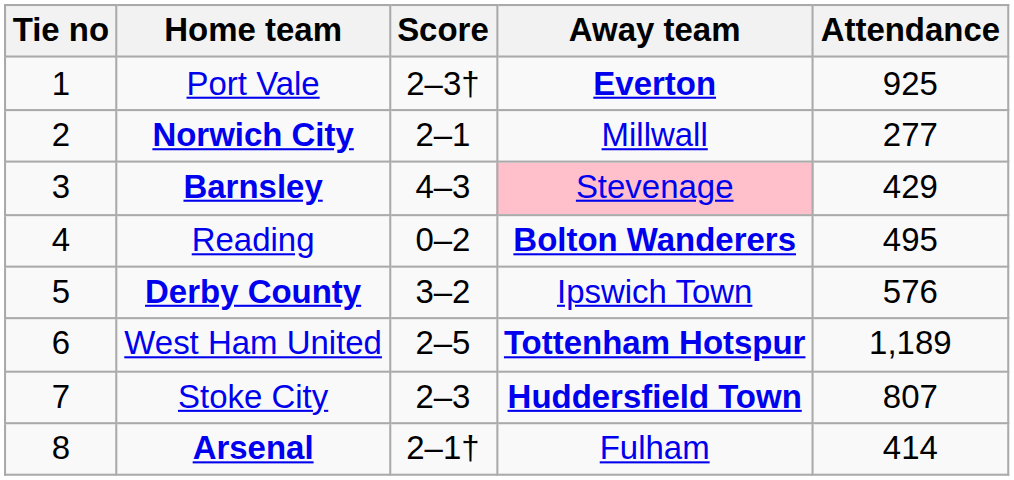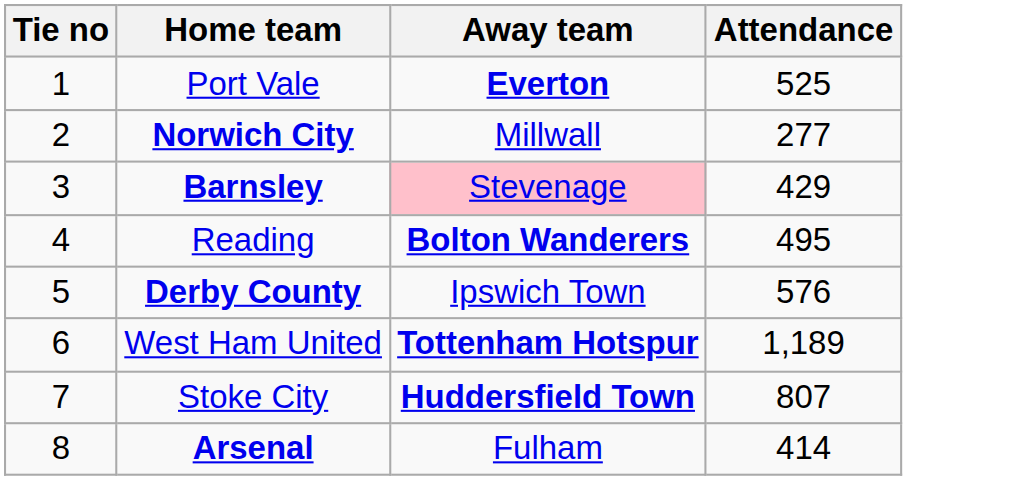- column: Score | 2–3† | 2–1 | 4–3 | 0–2 | 3–2 | 2–5 | 2–3 | 2–1†
Port Vale | Attendance: 925 -> 525
